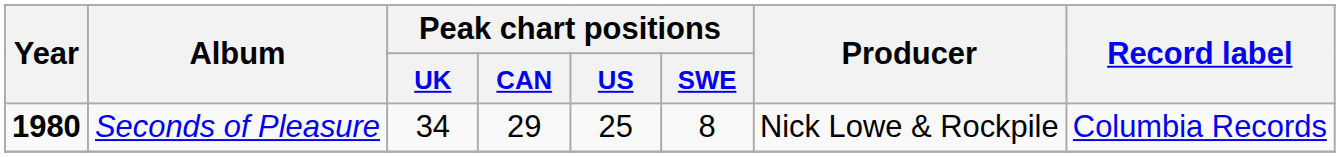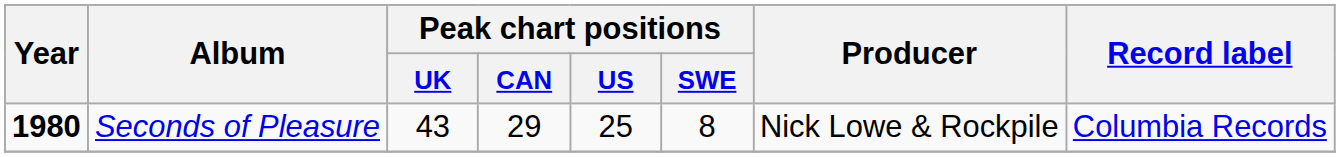Seconds of Pleasure | Peak chart positions / UK: 34 -> 43
